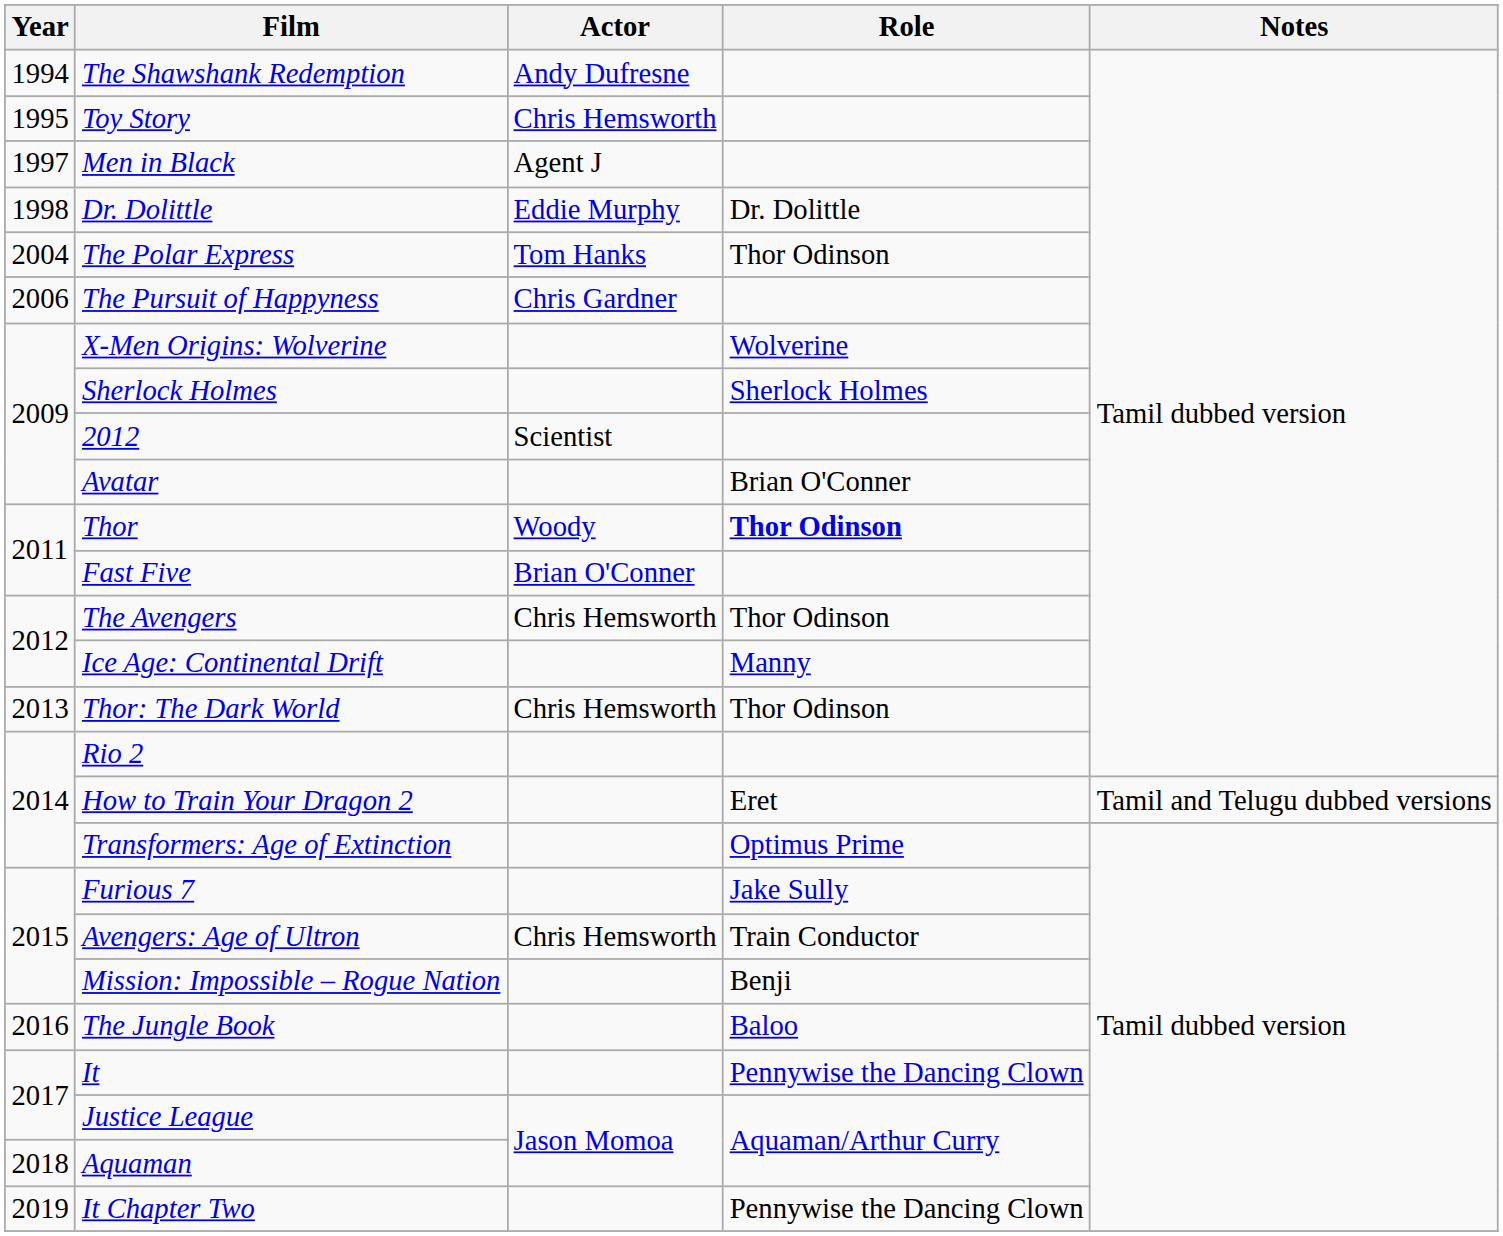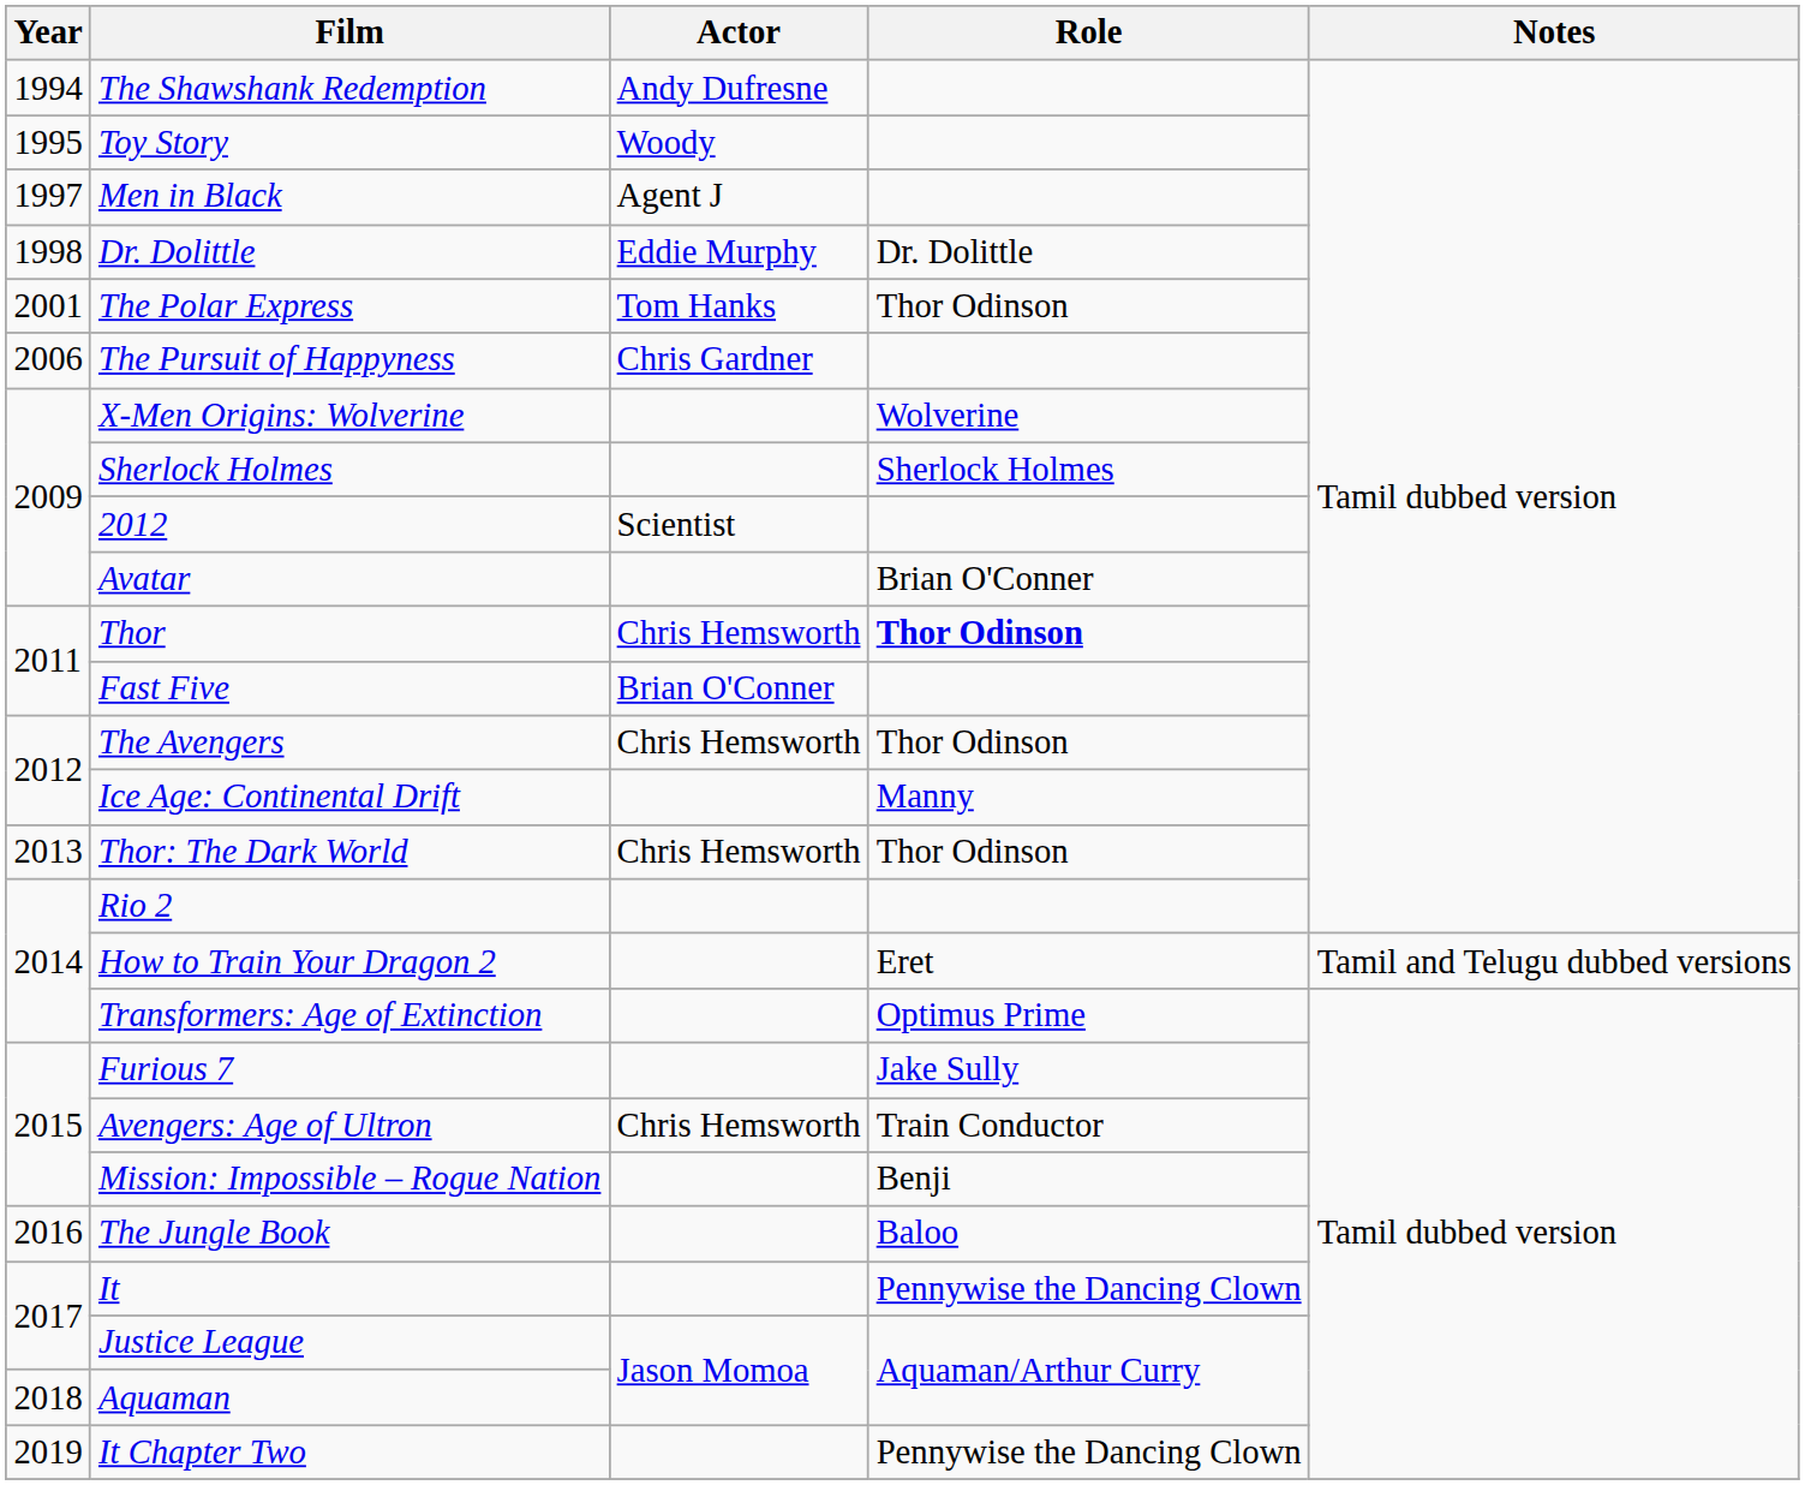Toy Story | Actor: Chris Hemsworth -> Woody
The Polar Express | Year: 2004 -> 2001
Thor | Actor: Woody -> Chris Hemsworth
